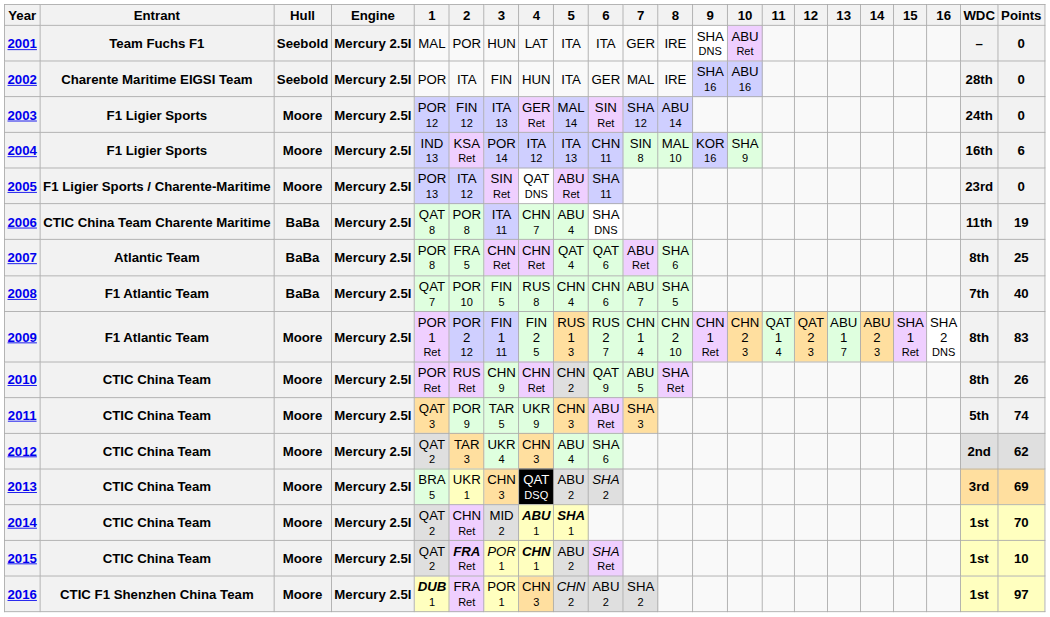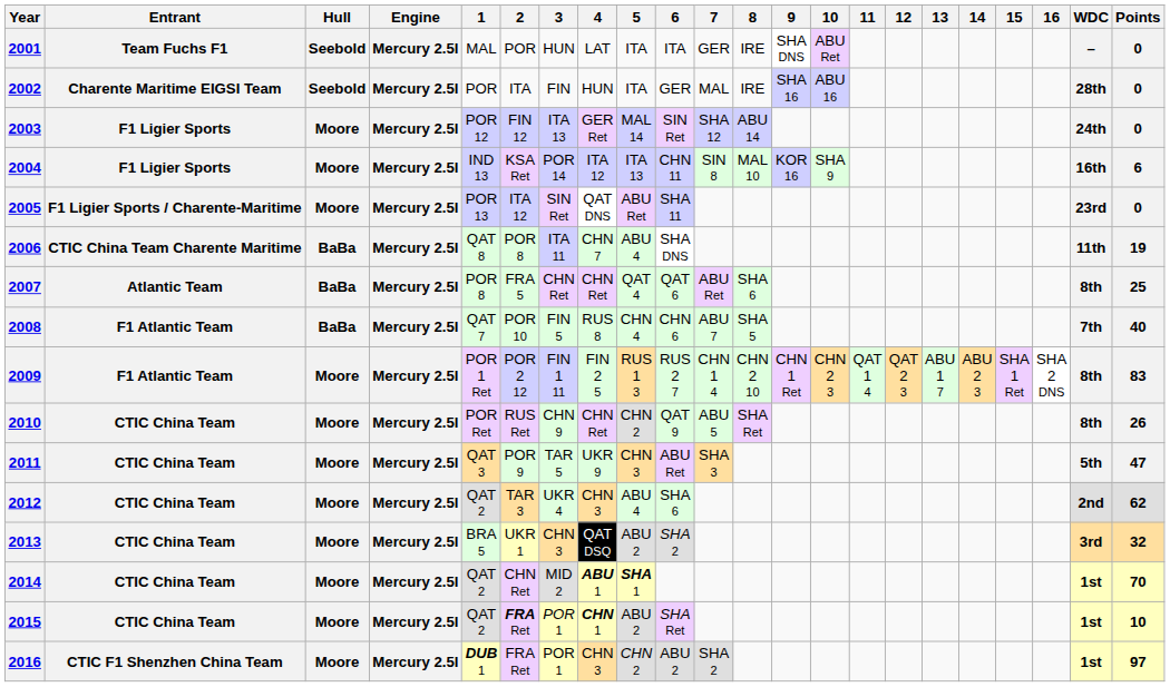2011 | Points: 74 -> 47
2013 | Points: 69 -> 32
